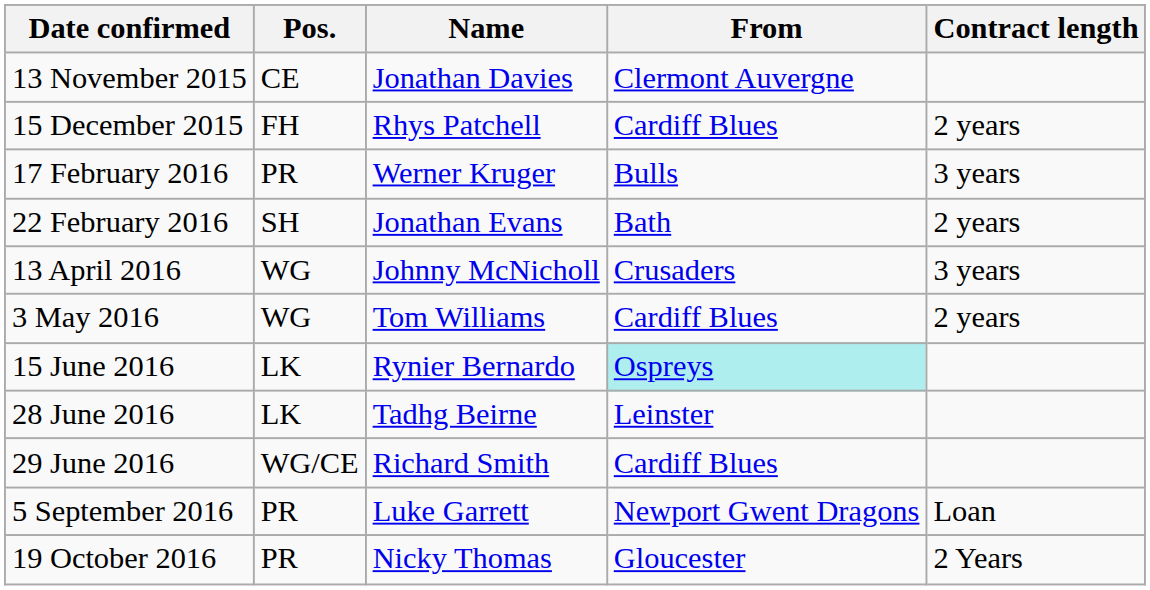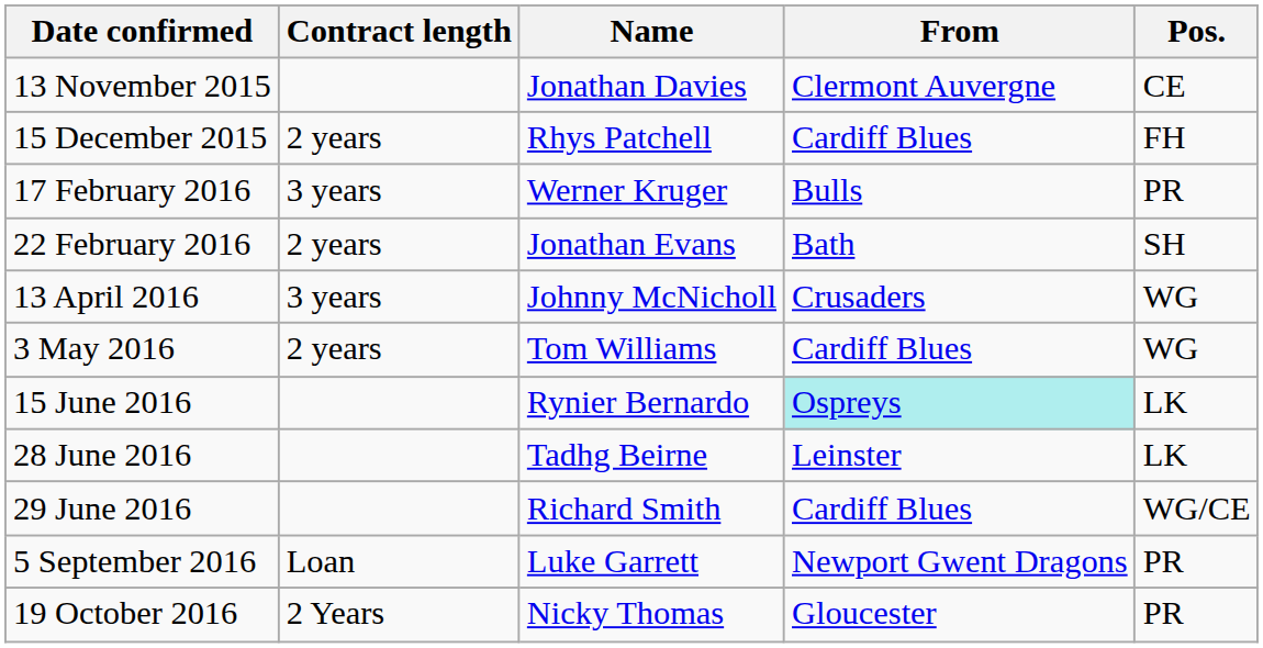columns swapped: Pos. <-> Contract length
